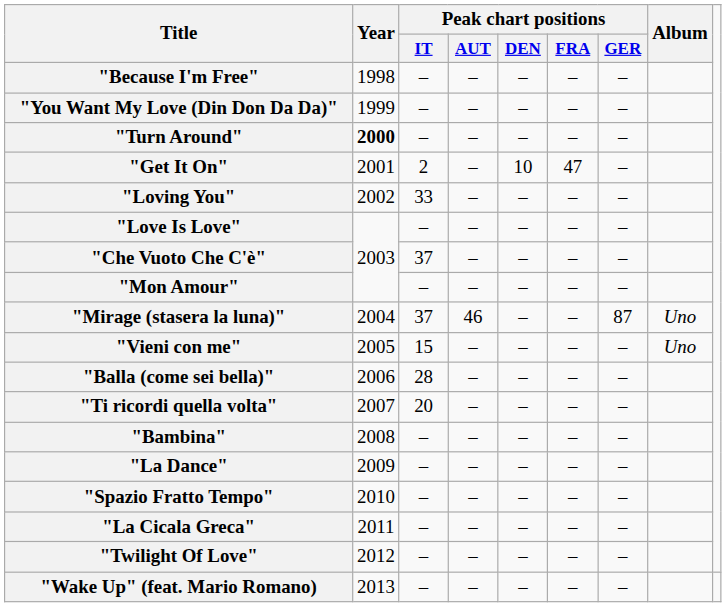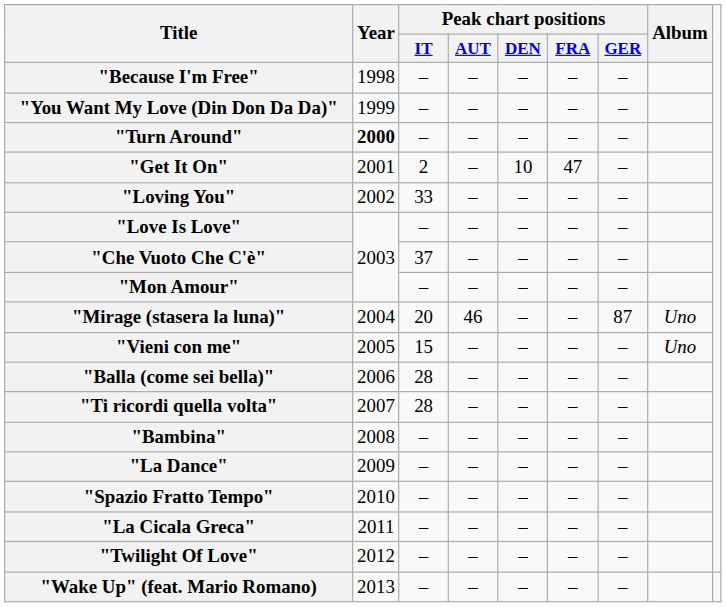"Mirage (stasera la luna)" | Peak chart positions / IT: 37 -> 20
"Ti ricordi quella volta" | Peak chart positions / IT: 20 -> 28
